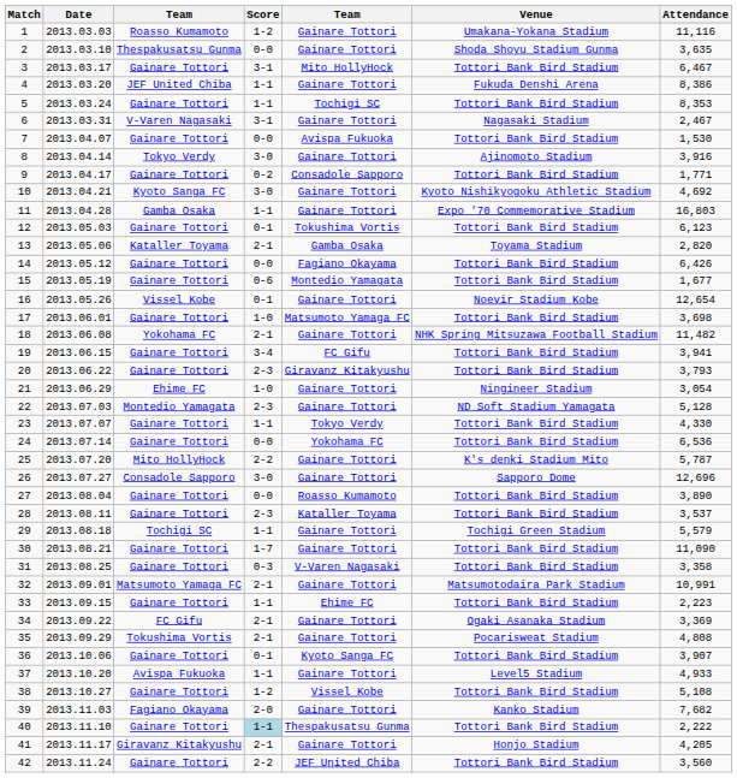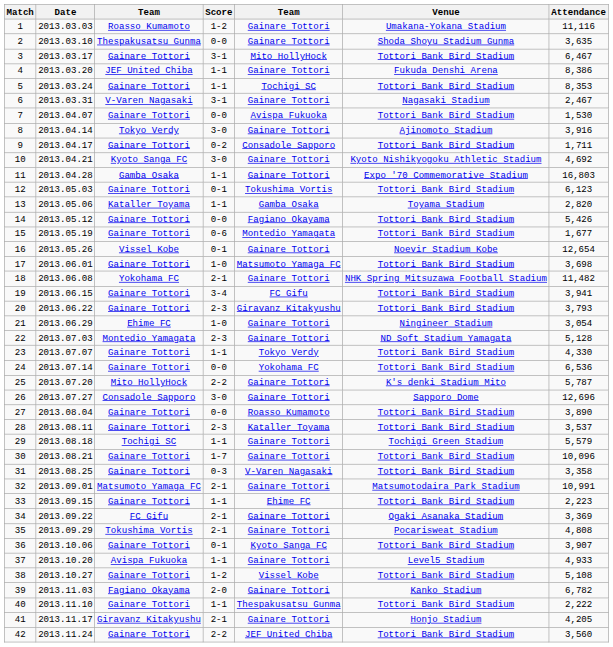9 | Attendance: 1,771 -> 1,711
13 | Score: 2-1 -> 1-1
14 | Attendance: 6,426 -> 5,426
30 | Attendance: 11,090 -> 10,096
39 | Attendance: 7,682 -> 6,782
40 | Score: lightblue background -> no background
